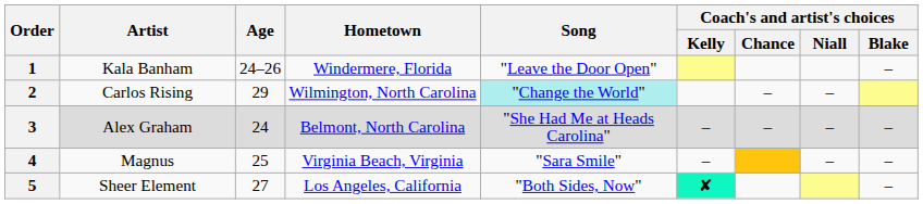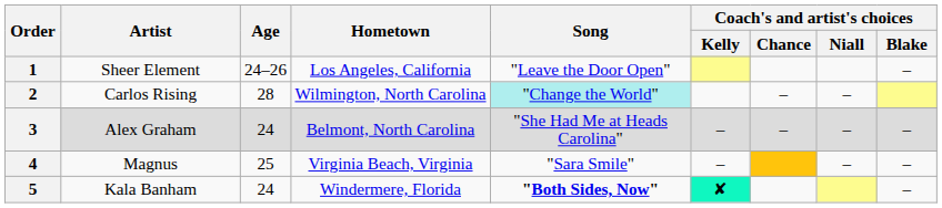1 | Artist: Kala Banham -> Sheer Element
1 | Hometown: Windermere, Florida -> Los Angeles, California
2 | Age: 29 -> 28
5 | Artist: Sheer Element -> Kala Banham
5 | Age: 27 -> 24
5 | Hometown: Los Angeles, California -> Windermere, Florida
5 | Song: normal -> bold
